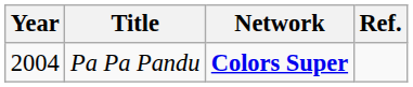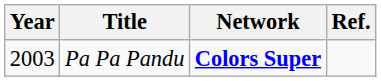Pa Pa Pandu | Year: 2004 -> 2003
